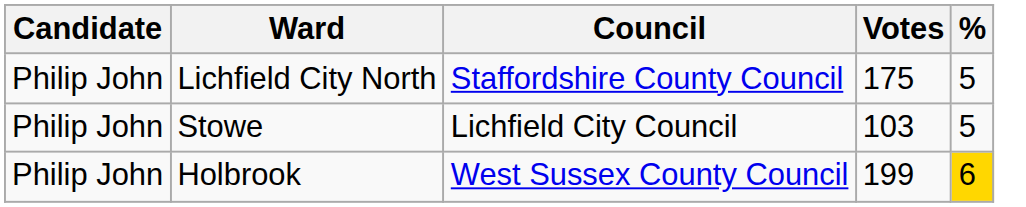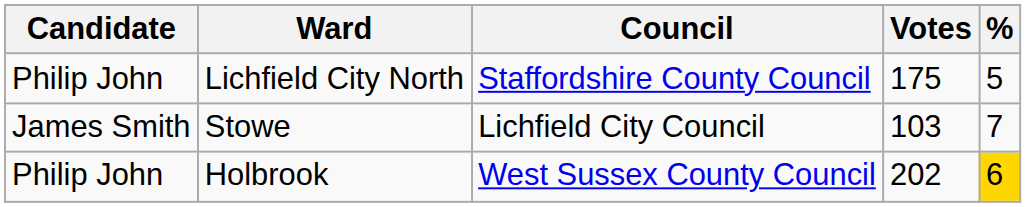Stowe | Candidate: Philip John -> James Smith
Stowe | %: 5 -> 7
Holbrook | Votes: 199 -> 202
